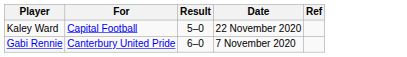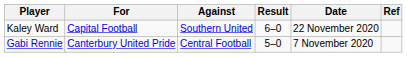+ column: Against | Southern United | Central Football
Kaley Ward | Result: 5–0 -> 6–0
Gabi Rennie | Result: 6–0 -> 5–0
